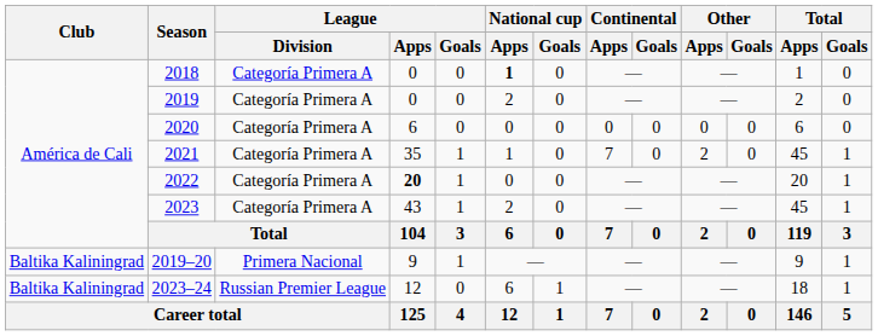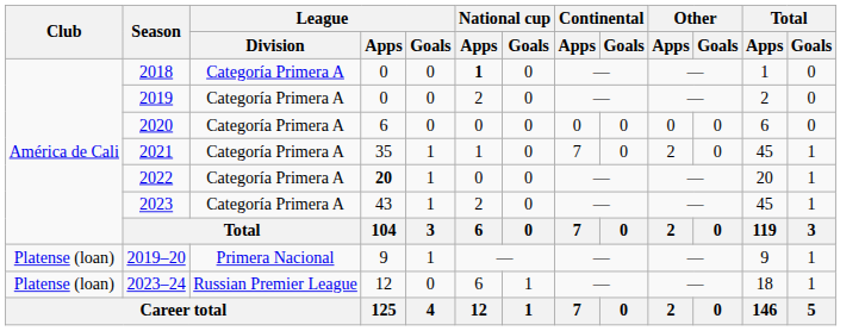2019–20 | Club: Baltika Kaliningrad -> Platense (loan)
2023–24 | Club: Baltika Kaliningrad -> Platense (loan)
